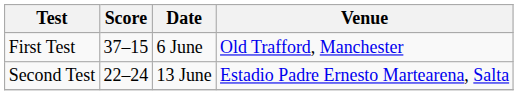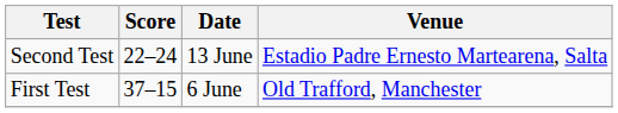rows swapped: First Test <-> Second Test
